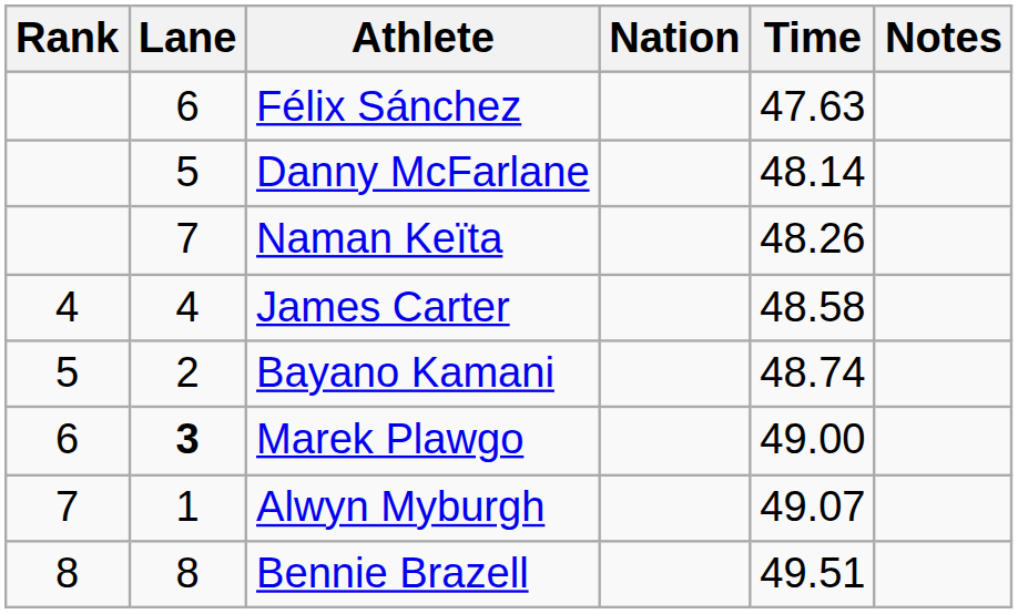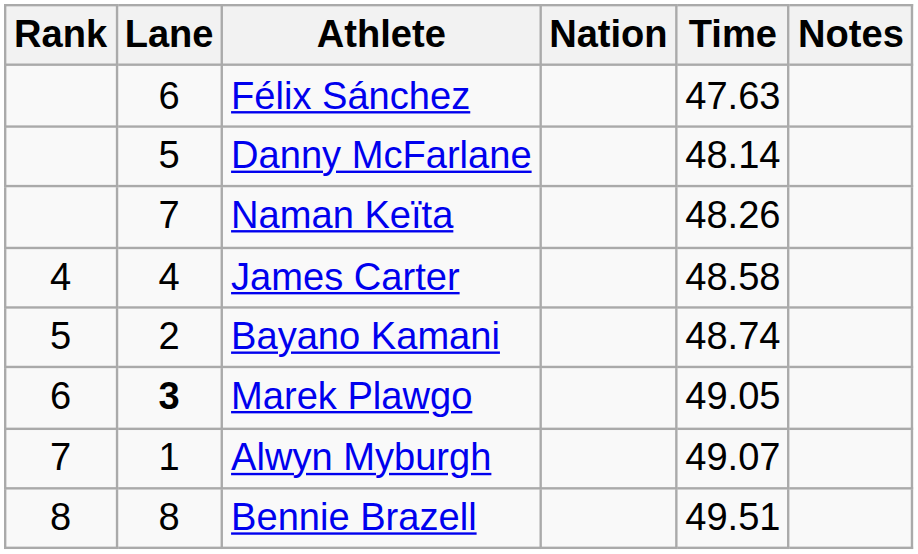Marek Plawgo | Time: 49.00 -> 49.05
